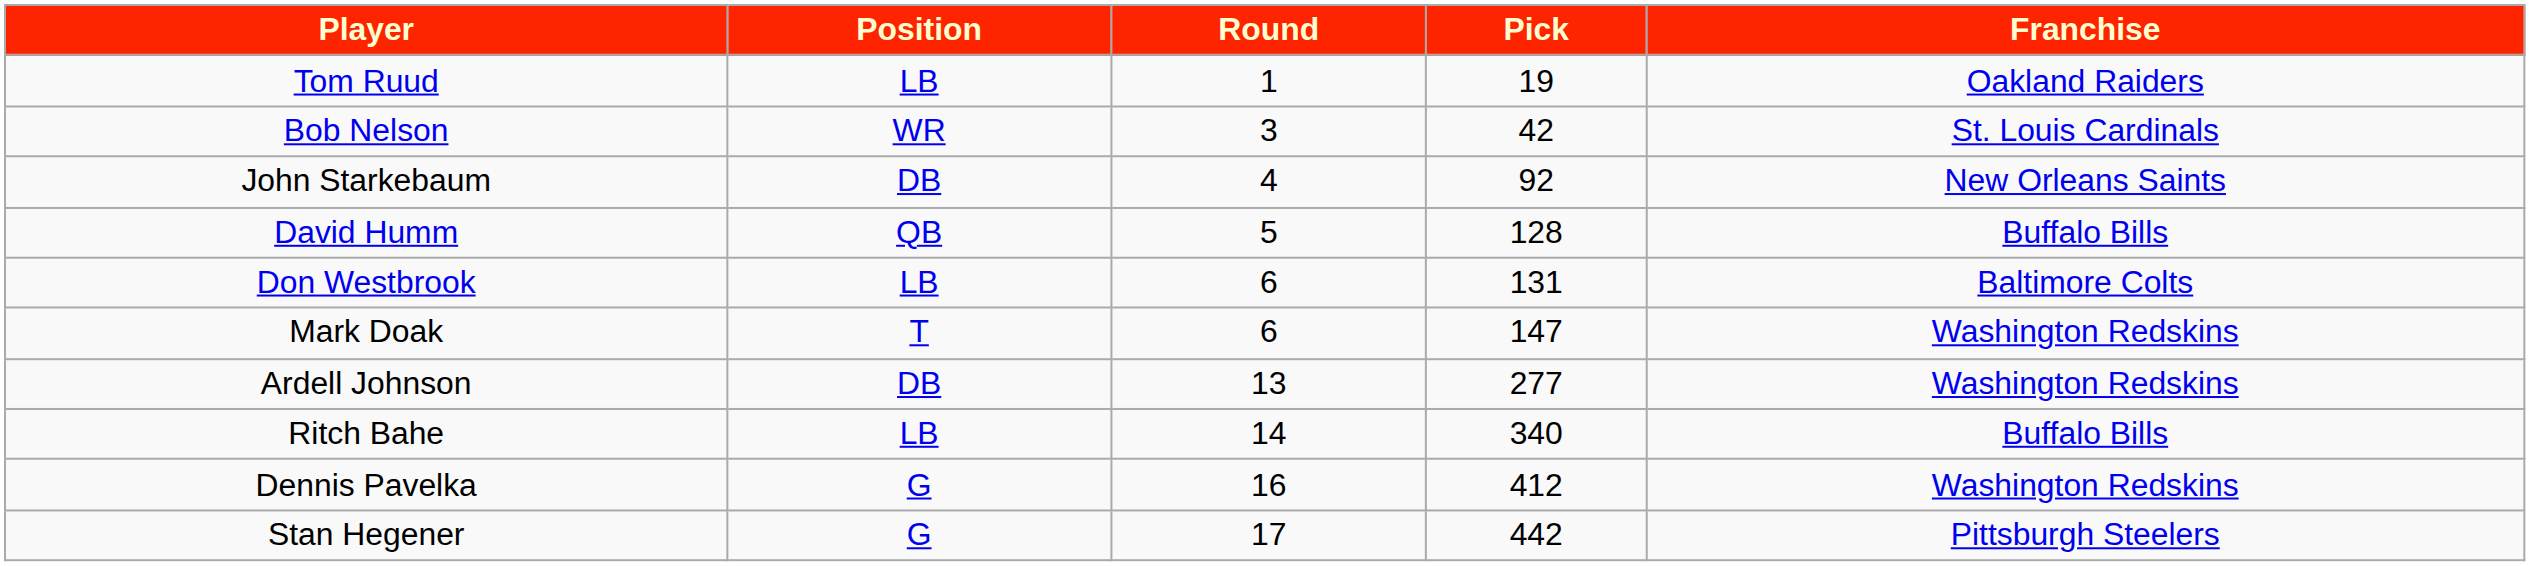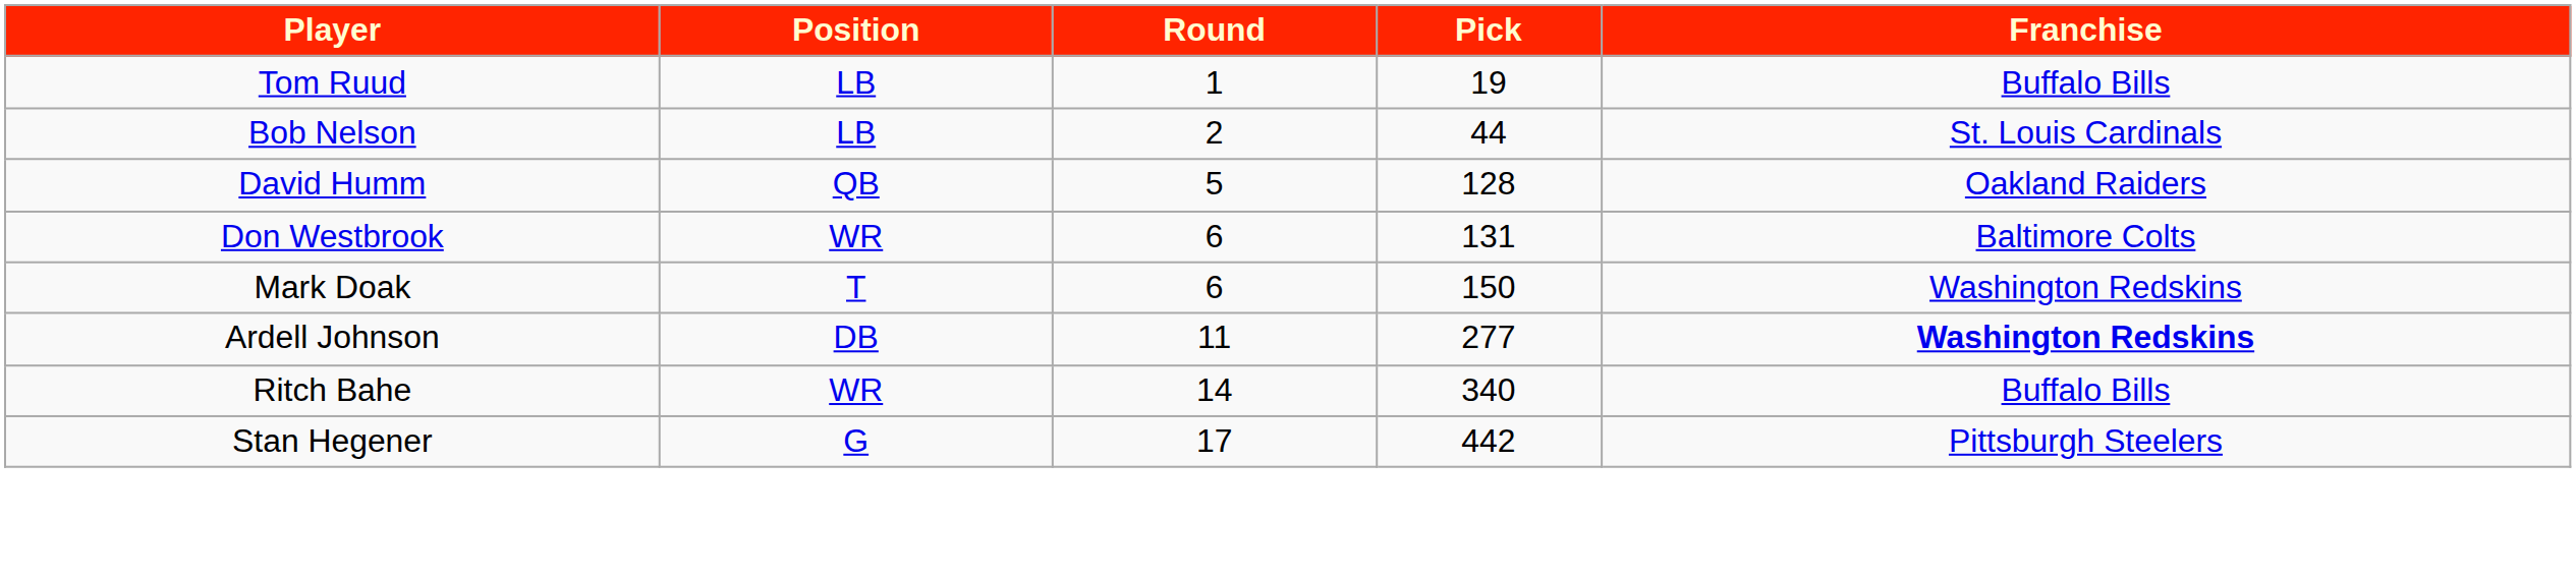Tom Ruud | Franchise: Oakland Raiders -> Buffalo Bills
Bob Nelson | Position: WR -> LB
Bob Nelson | Round: 3 -> 2
Bob Nelson | Pick: 42 -> 44
- row: John Starkebaum | DB | 4 | 92 | New Orleans Saints
David Humm | Franchise: Buffalo Bills -> Oakland Raiders
Don Westbrook | Position: LB -> WR
Mark Doak | Pick: 147 -> 150
Ardell Johnson | Round: 13 -> 11
Ardell Johnson | Franchise: normal -> bold
Ritch Bahe | Position: LB -> WR
- row: Dennis Pavelka | G | 16 | 412 | Washington Redskins
